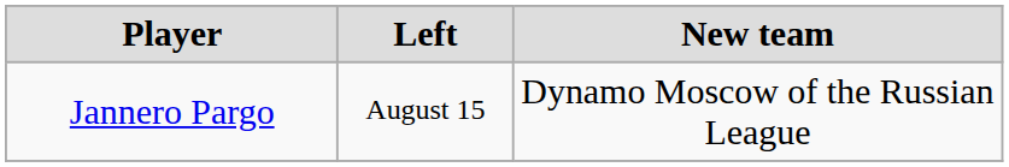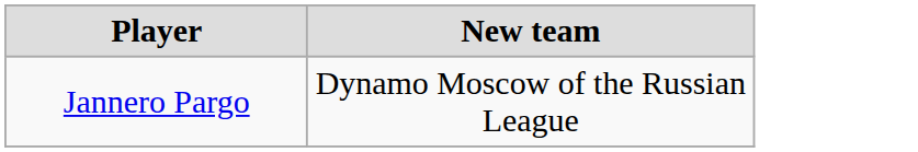- column: Left | August 15
